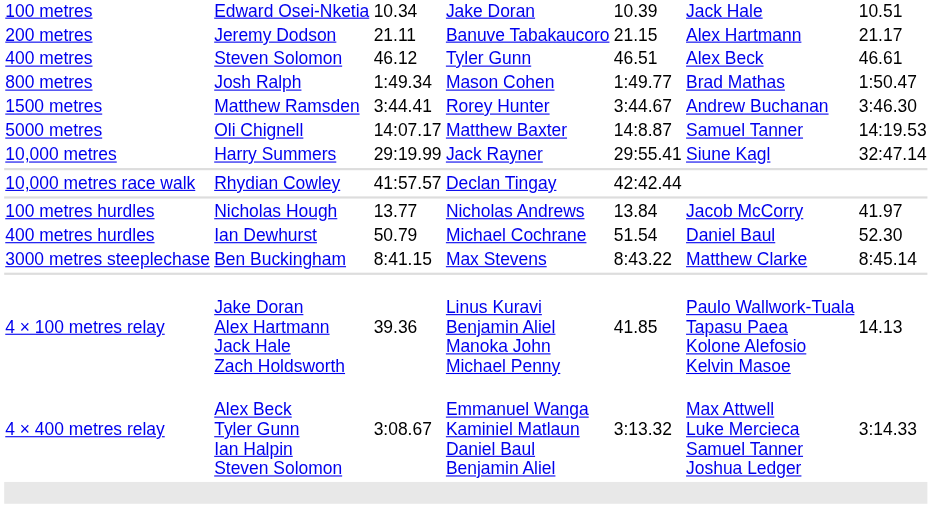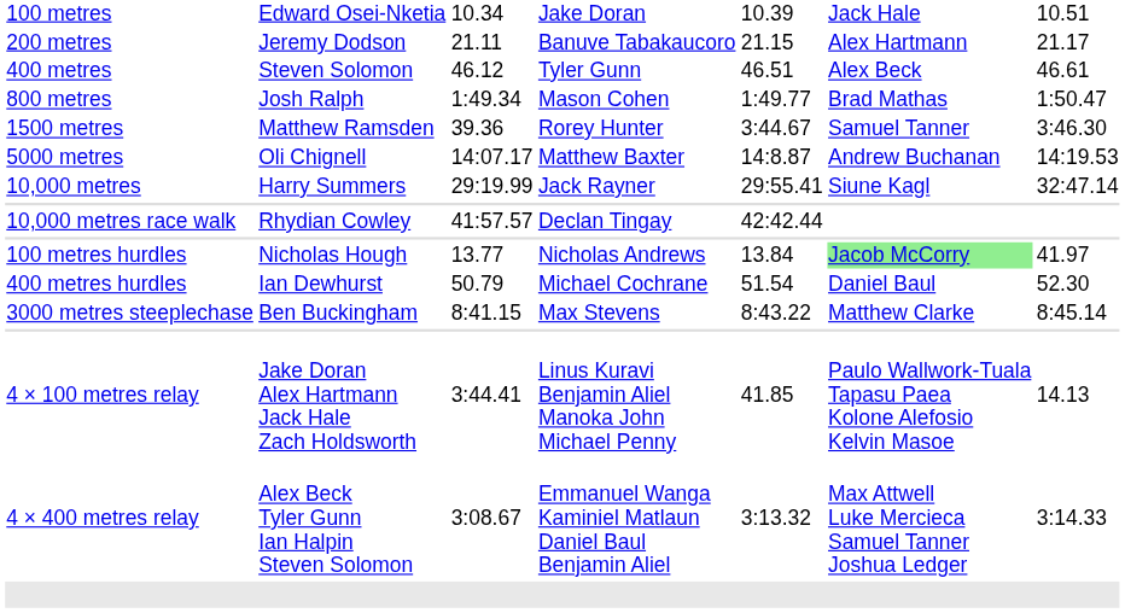1500 metres | column 3: 3:44.41 -> 39.36
1500 metres | column 6: Andrew Buchanan -> Samuel Tanner
5000 metres | column 6: Samuel Tanner -> Andrew Buchanan
100 metres hurdles | column 6: no background -> lightgreen background
4 × 100 metres relay | column 3: 39.36 -> 3:44.41
